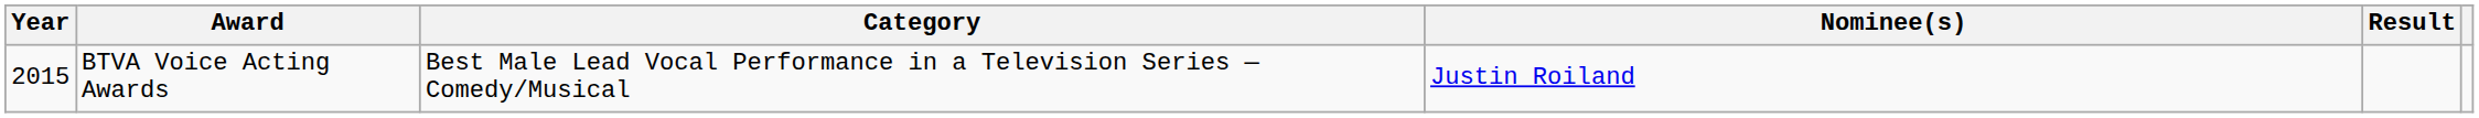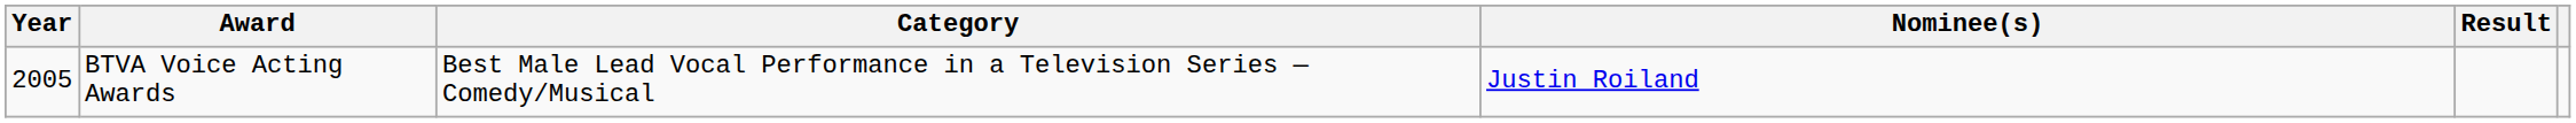BTVA Voice Acting Awards | Year: 2015 -> 2005
